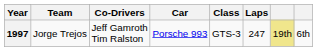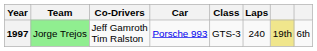1997 | Team: no background -> lightgreen background
1997 | Laps: 247 -> 240
